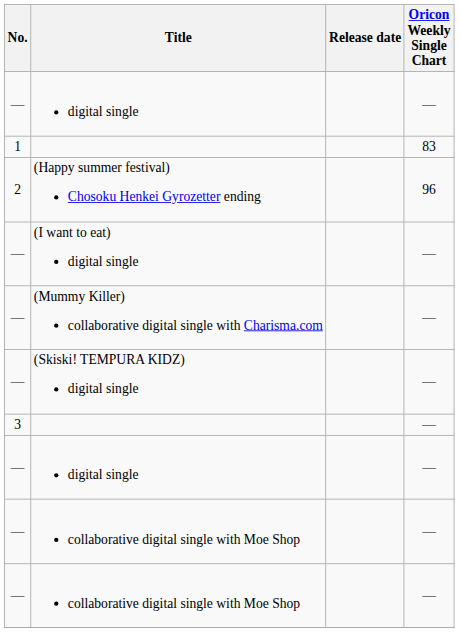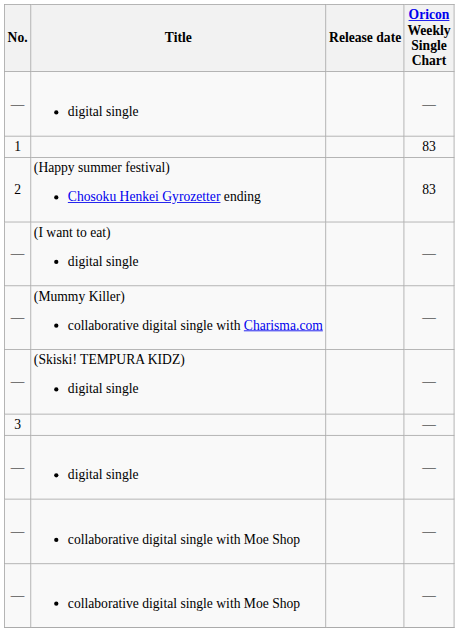(Happy summer festival) Chosoku Henkei Gyrozetter ending | Oricon Weekly Single Chart: 96 -> 83
